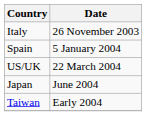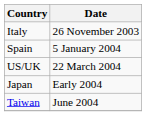Japan | Date: June 2004 -> Early 2004
Taiwan | Date: Early 2004 -> June 2004
